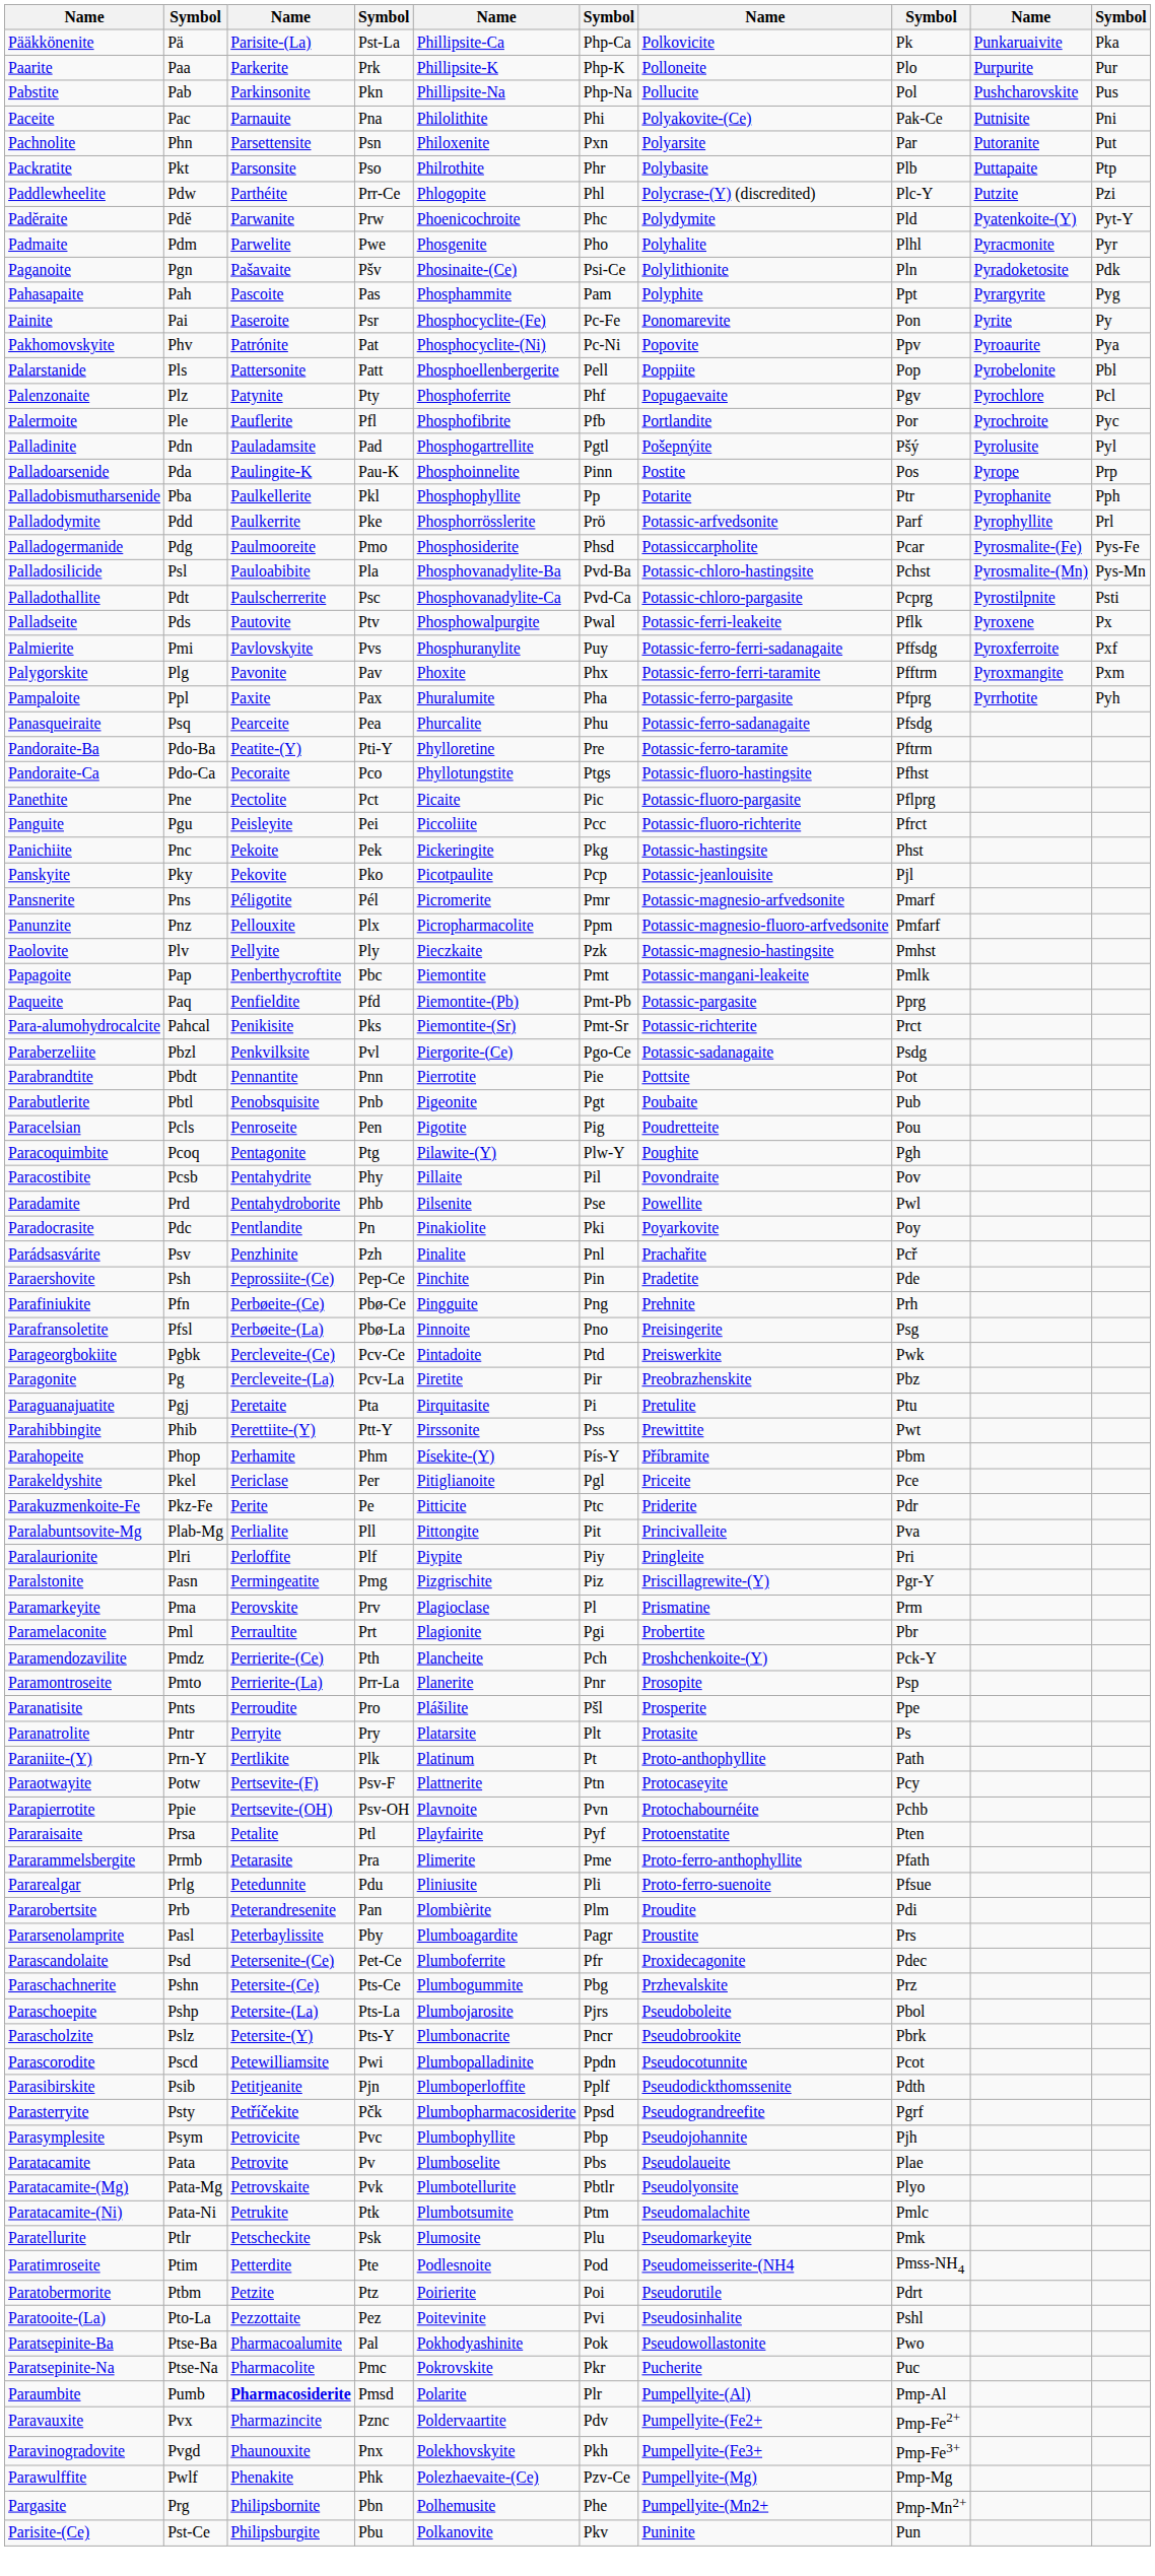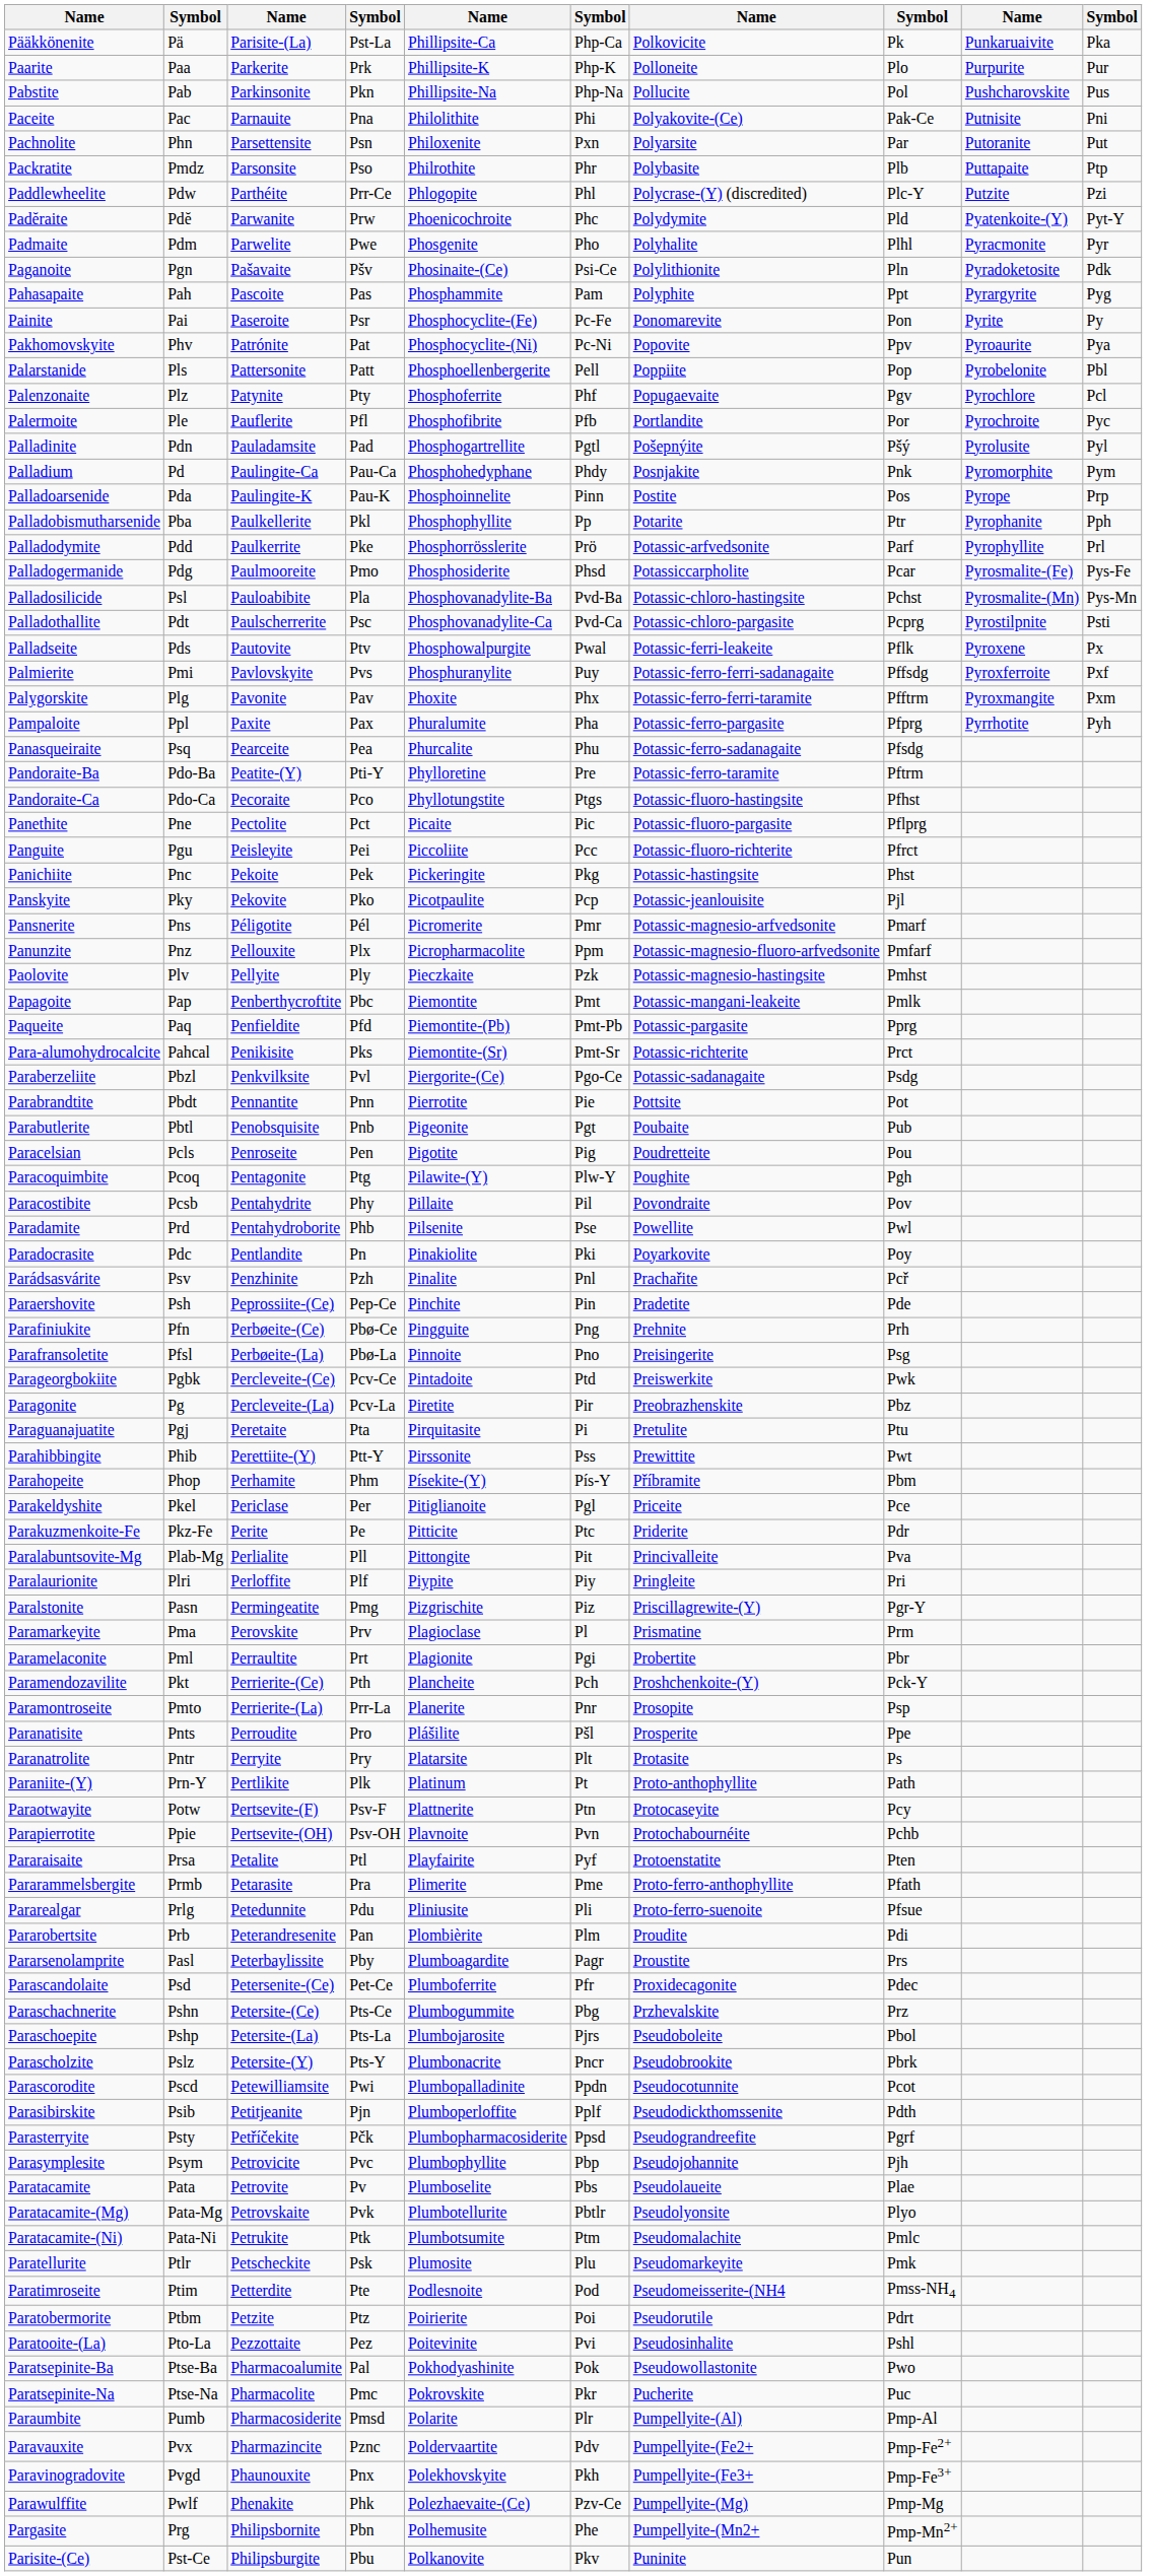Packratite | column 2: Pkt -> Pmdz
+ row: Palladium | Pd | Paulingite-Ca | Pau-Ca | Phosphohedyphane | Phdy | Posnjakite | Pnk | Pyromorphite | Pym
Paramendozavilite | column 2: Pmdz -> Pkt
Paraumbite | column 3: bold -> normal
